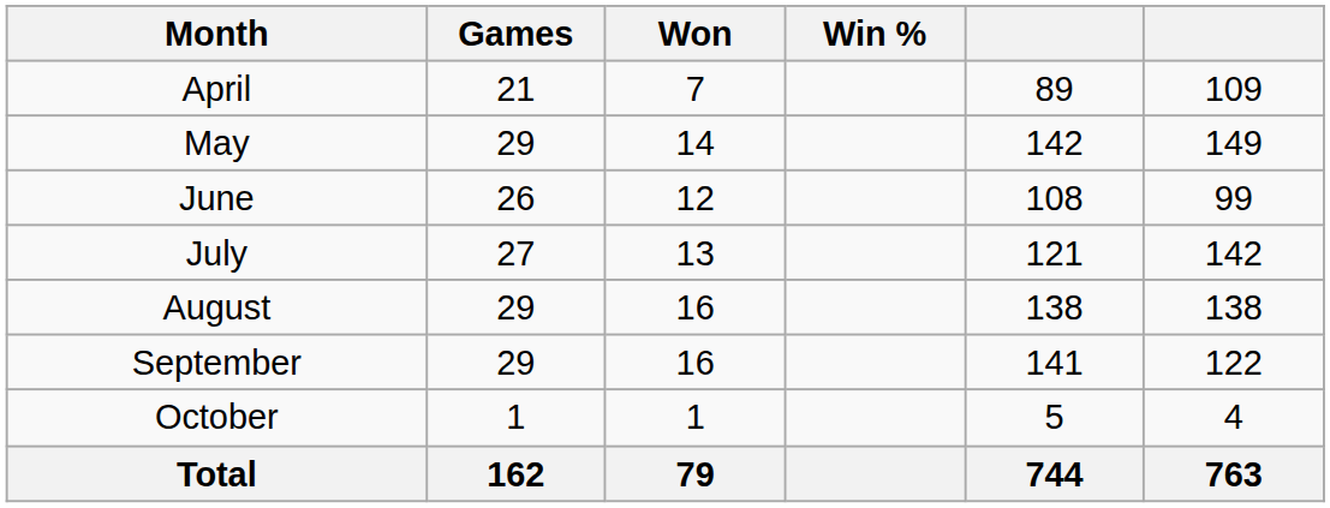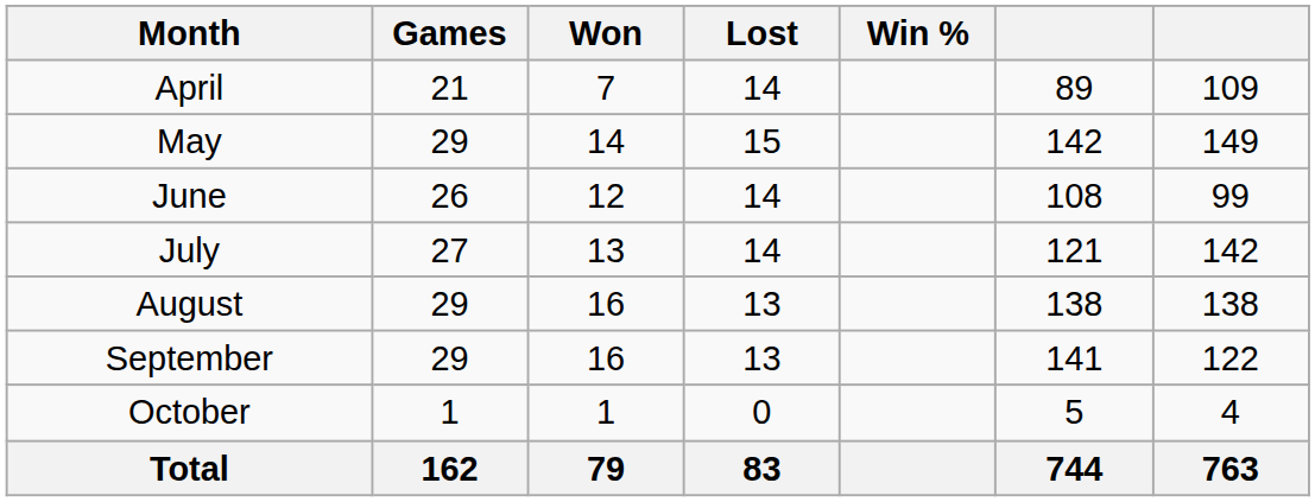+ column: Lost | 14 | 15 | 14 | 14 | 13 | 13 | 0 | 83
